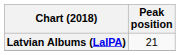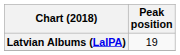Latvian Albums (LaIPA) | Peak position: 21 -> 19
